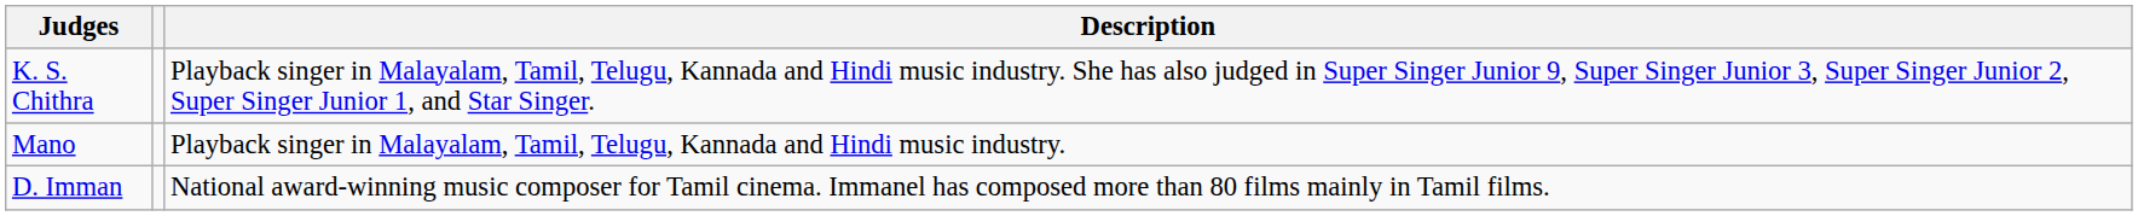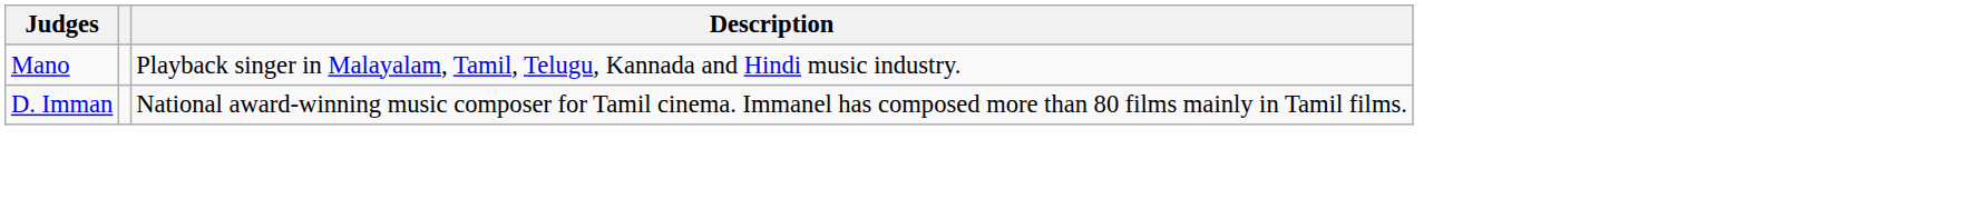- row: K. S. Chithra | Playback singer in Malayalam, Tamil, Telugu, Kannada and Hindi music industry. She has also judged in Super Singer Junior 9, Super Singer Junior 3, Super Singer Junior 2, Super Singer Junior 1, and Star Singer.
